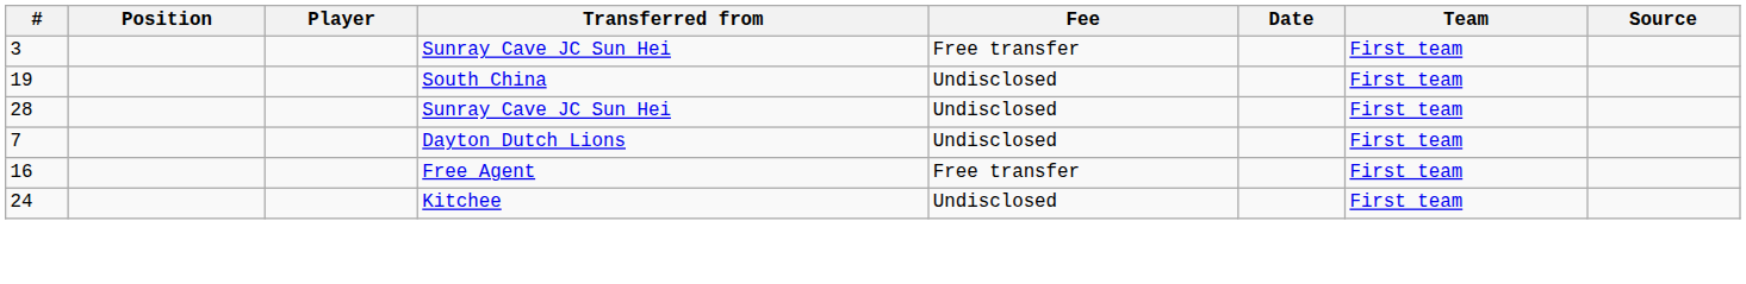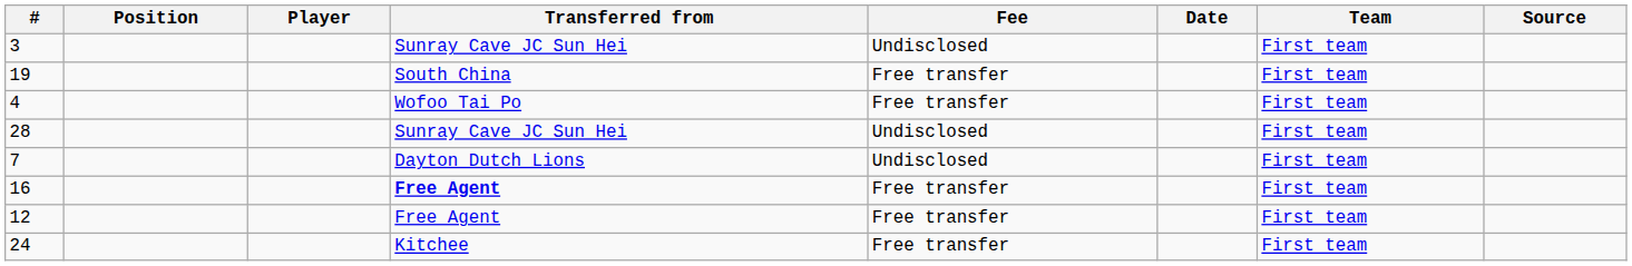3 | Fee: Free transfer -> Undisclosed
19 | Fee: Undisclosed -> Free transfer
+ row: 4 | Wofoo Tai Po | Free transfer | First team
16 | Transferred from: normal -> bold
+ row: 12 | Free Agent | Free transfer | First team
24 | Fee: Undisclosed -> Free transfer
